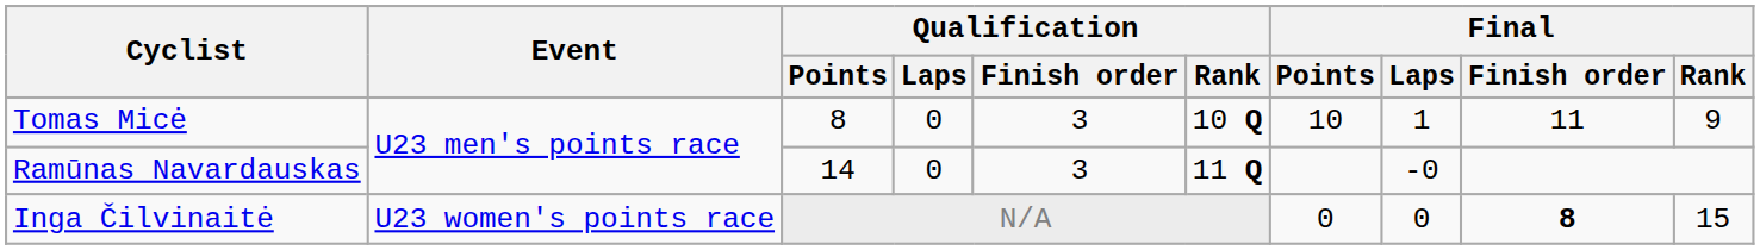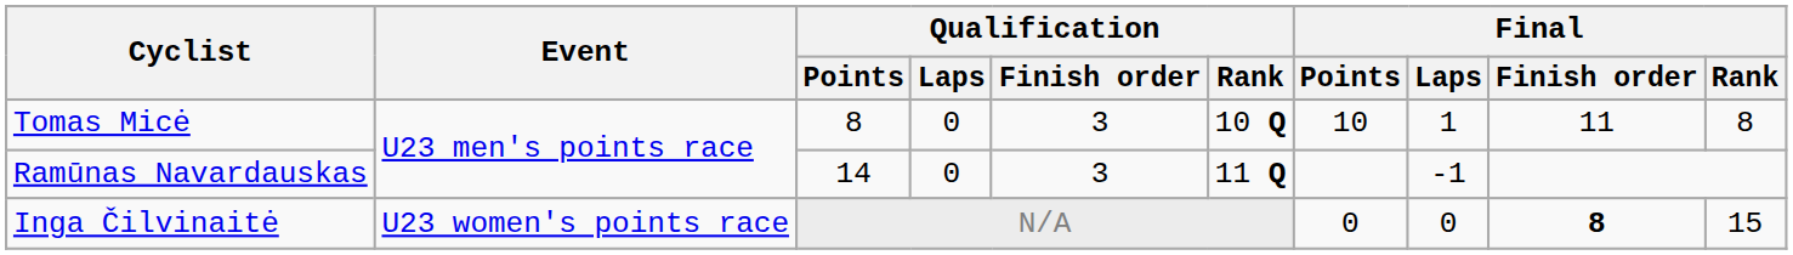Tomas Micė | Final / Rank: 9 -> 8
Ramūnas Navardauskas | Final / Laps: -0 -> -1
